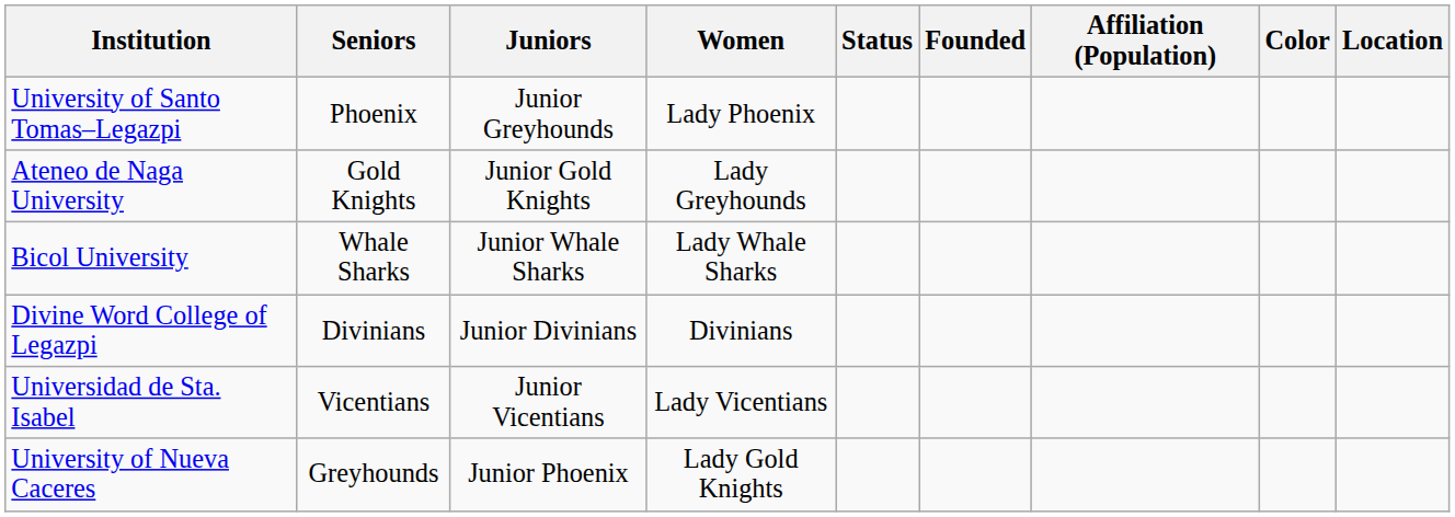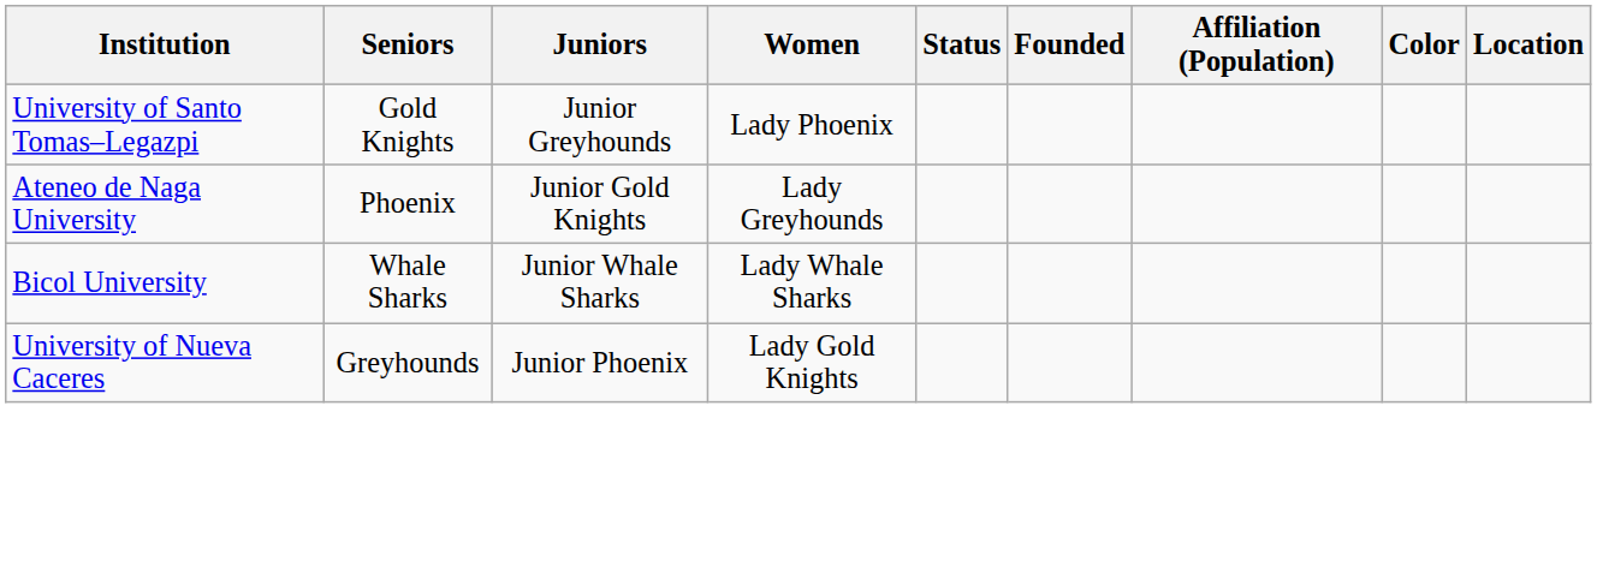University of Santo Tomas–Legazpi | Seniors: Phoenix -> Gold Knights
Ateneo de Naga University | Seniors: Gold Knights -> Phoenix
- row: Divine Word College of Legazpi | Divinians | Junior Divinians | Divinians
- row: Universidad de Sta. Isabel | Vicentians | Junior Vicentians | Lady Vicentians
